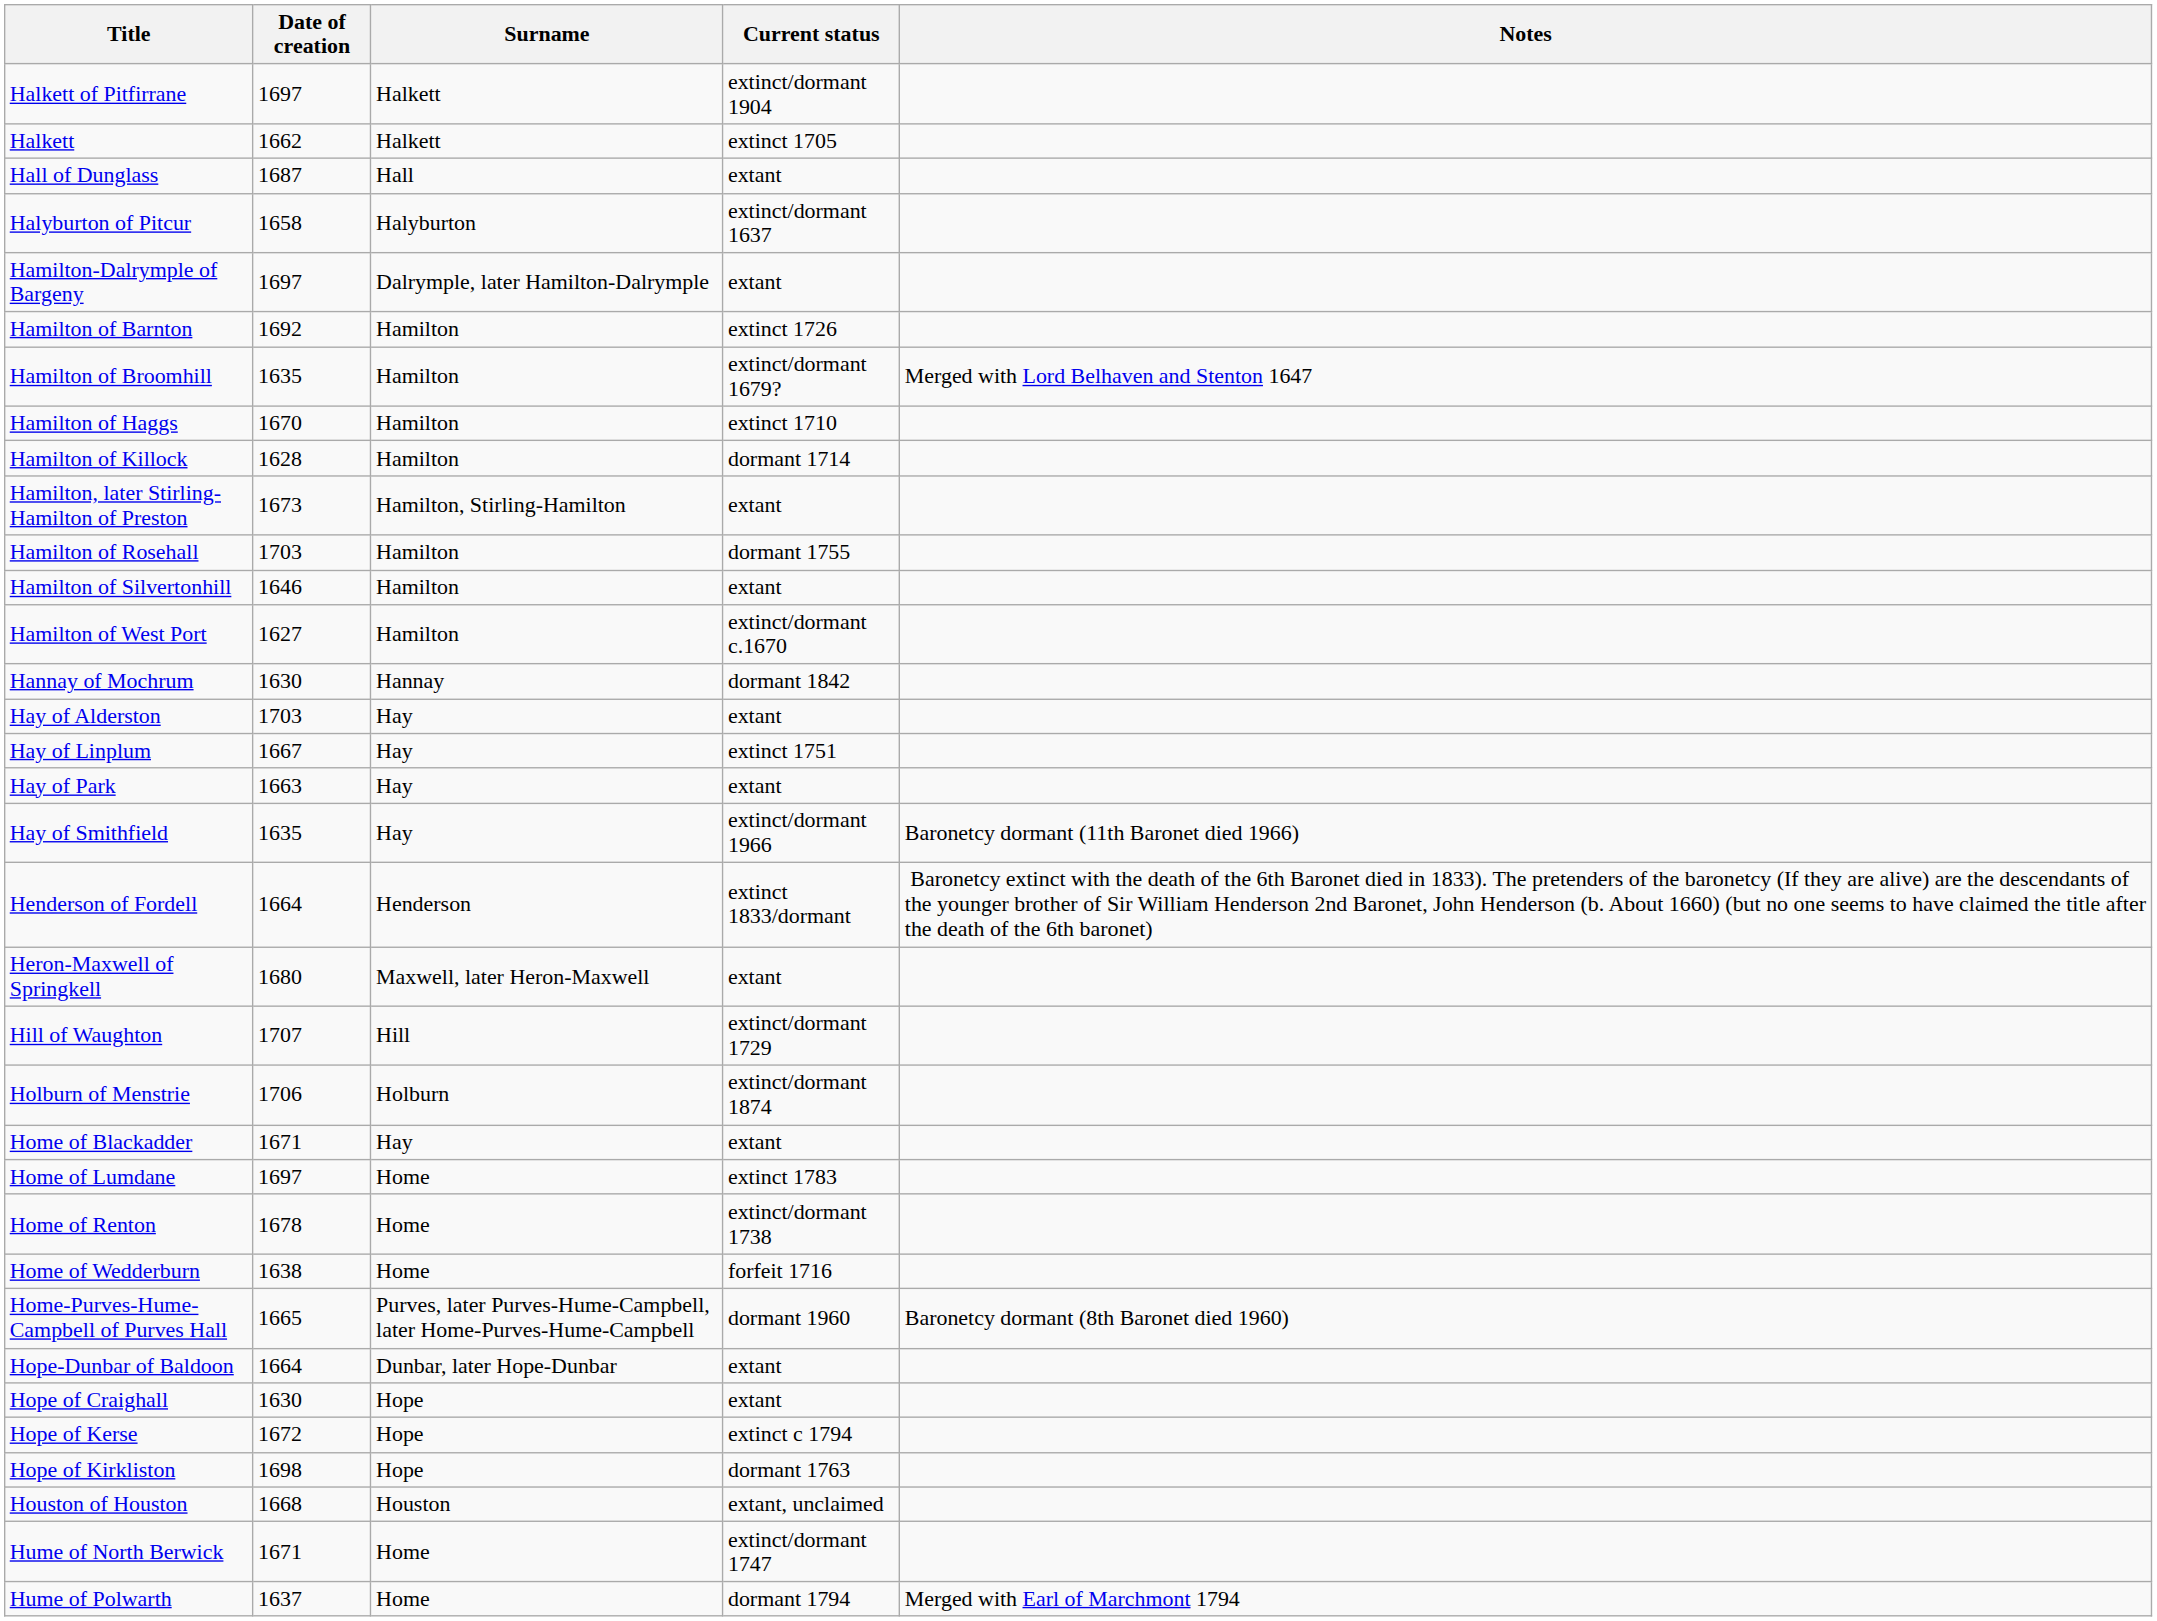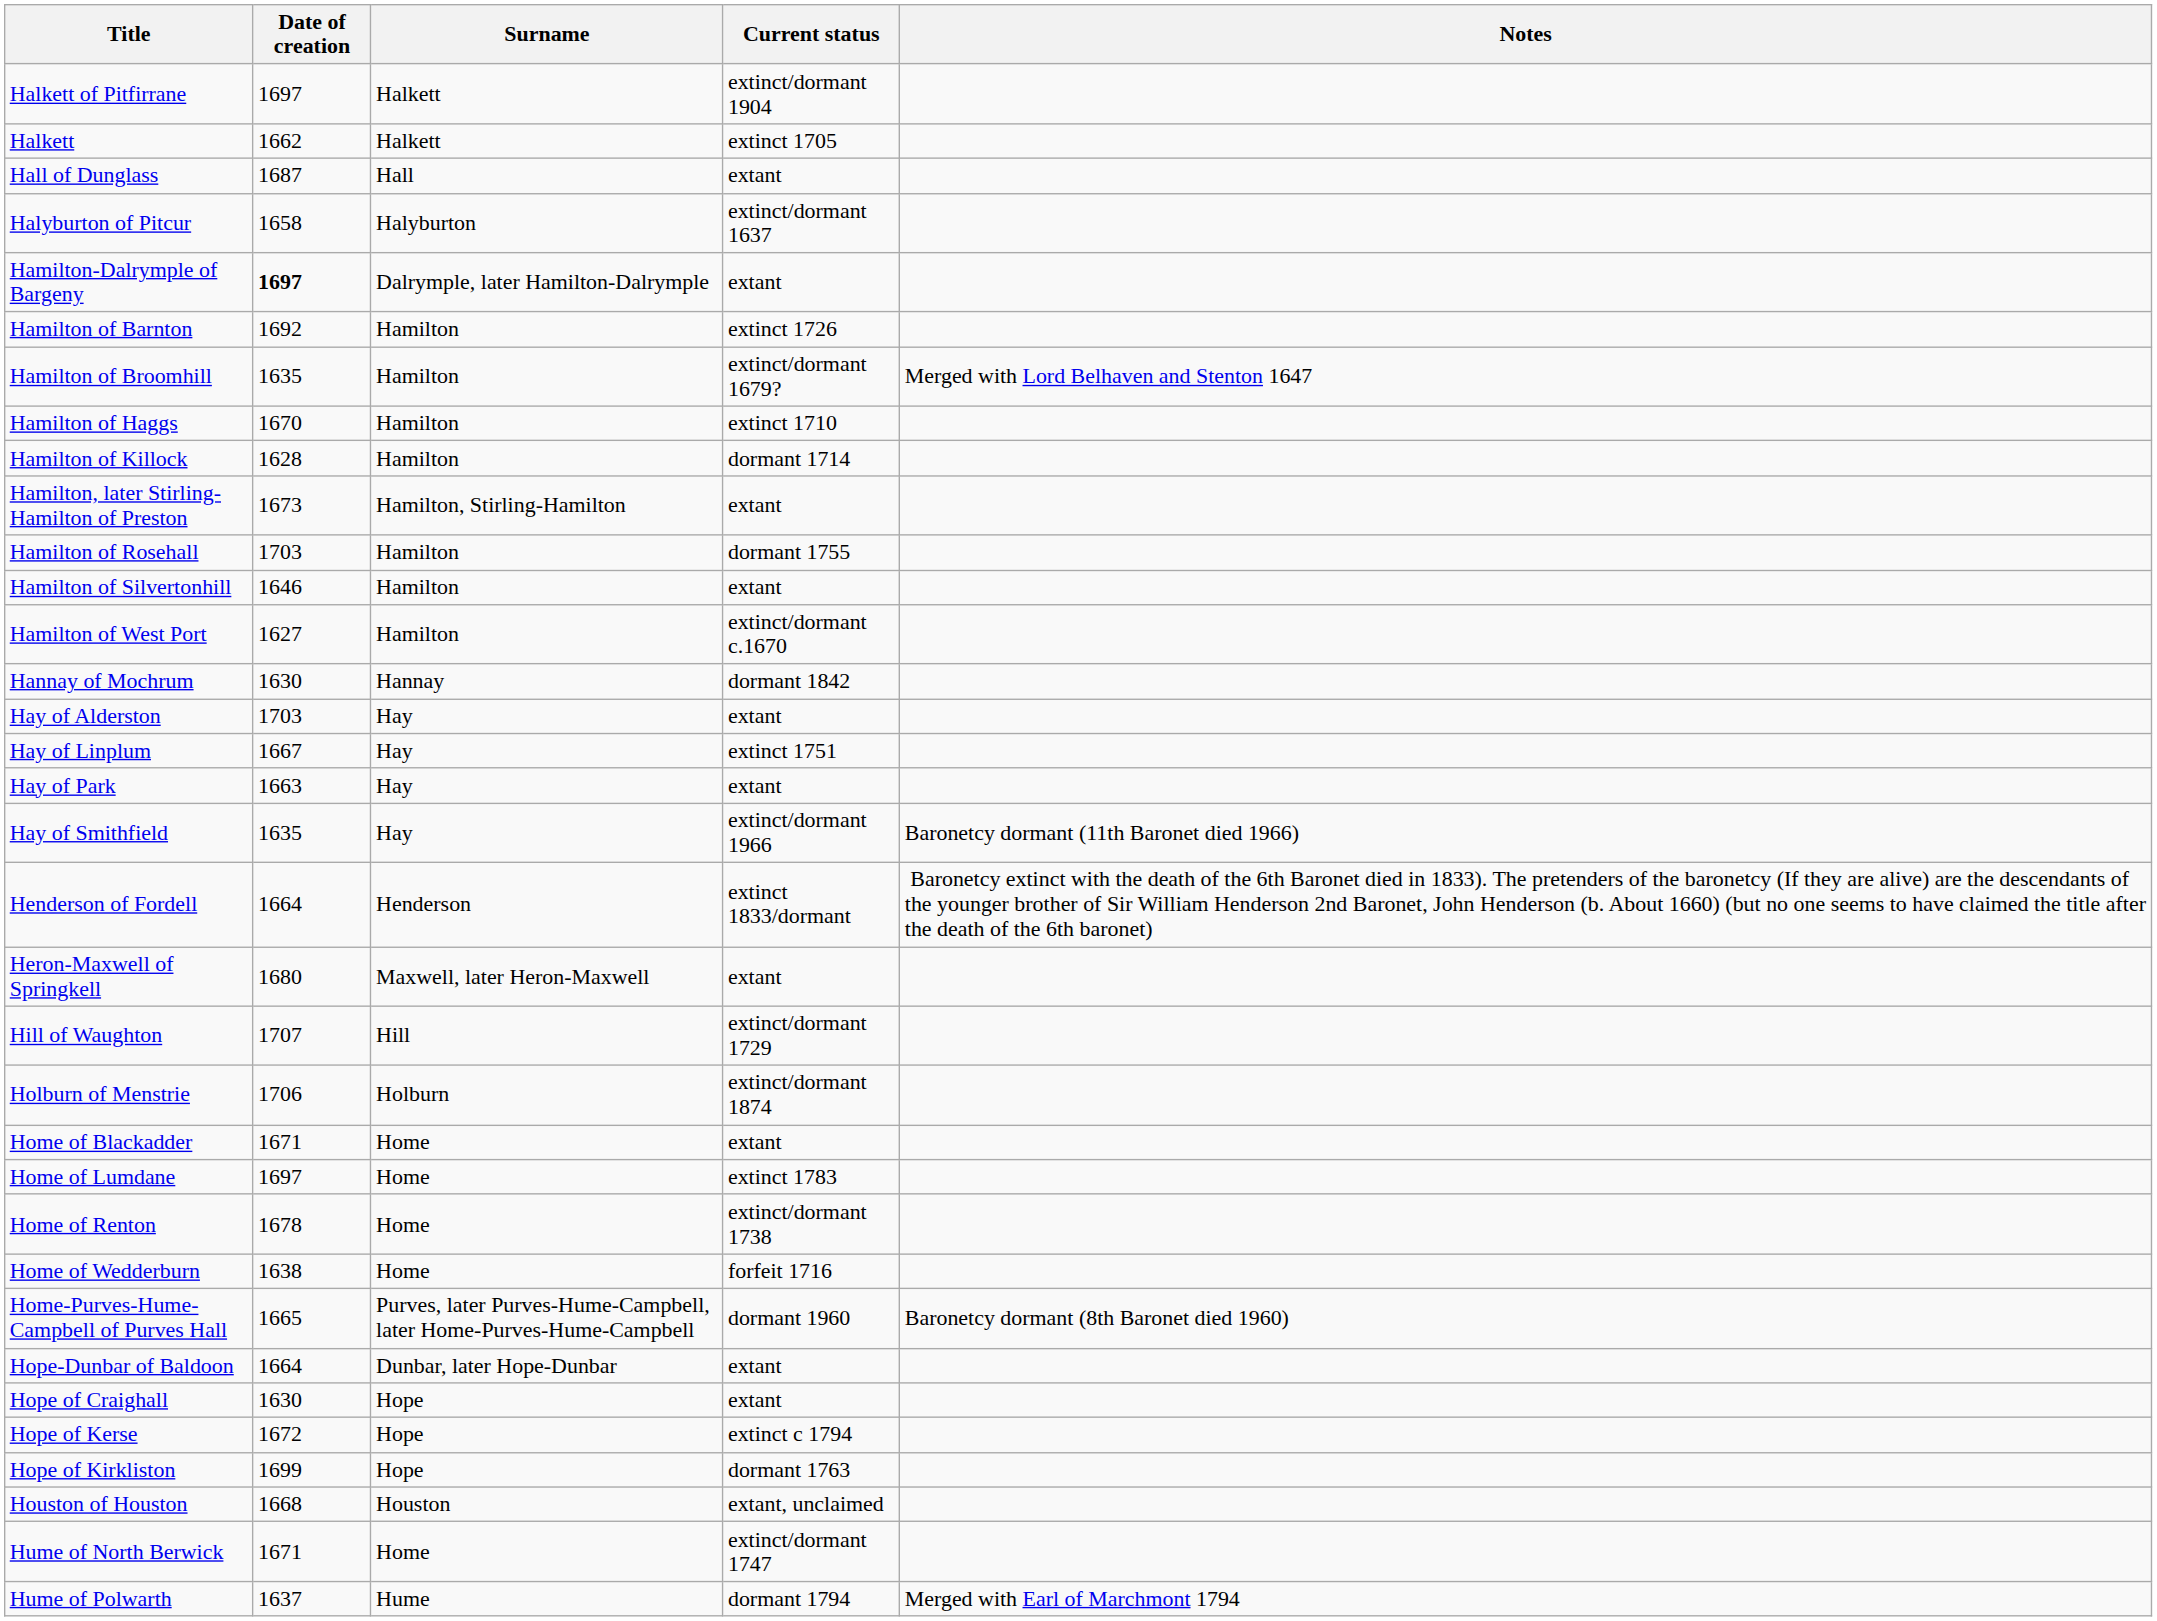Hamilton-Dalrymple of Bargeny | Date of creation: normal -> bold
Home of Blackadder | Surname: Hay -> Home
Hope of Kirkliston | Date of creation: 1698 -> 1699
Hume of Polwarth | Surname: Home -> Hume
